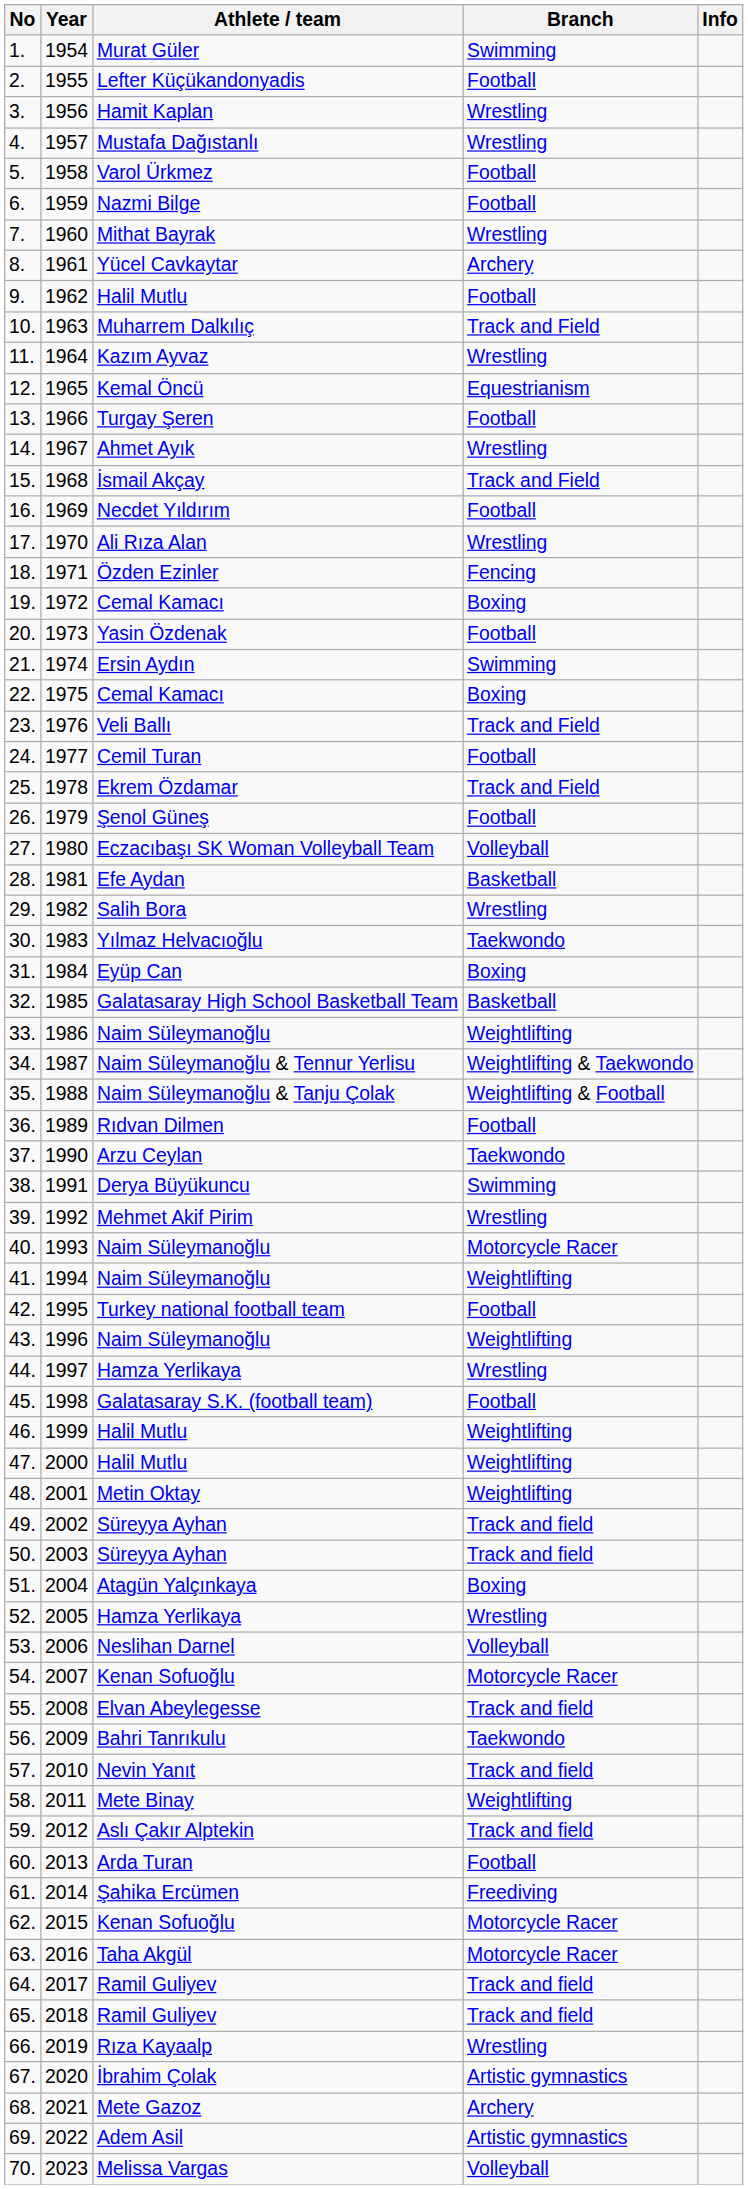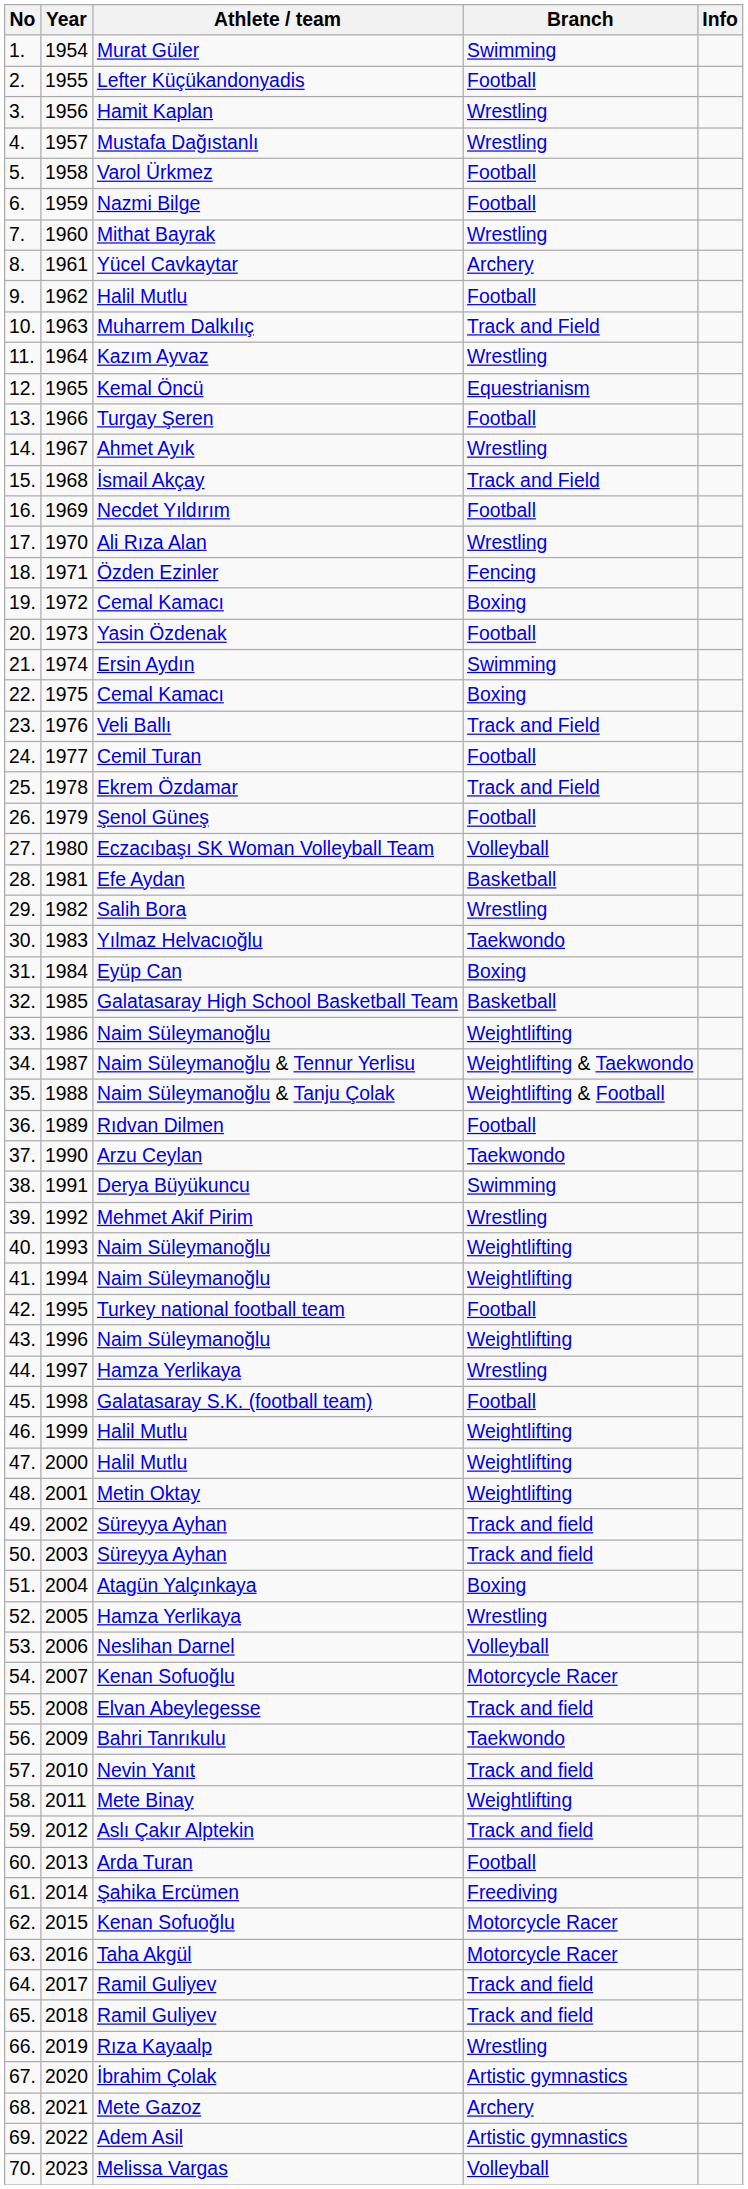40. | Branch: Motorcycle Racer -> Weightlifting
